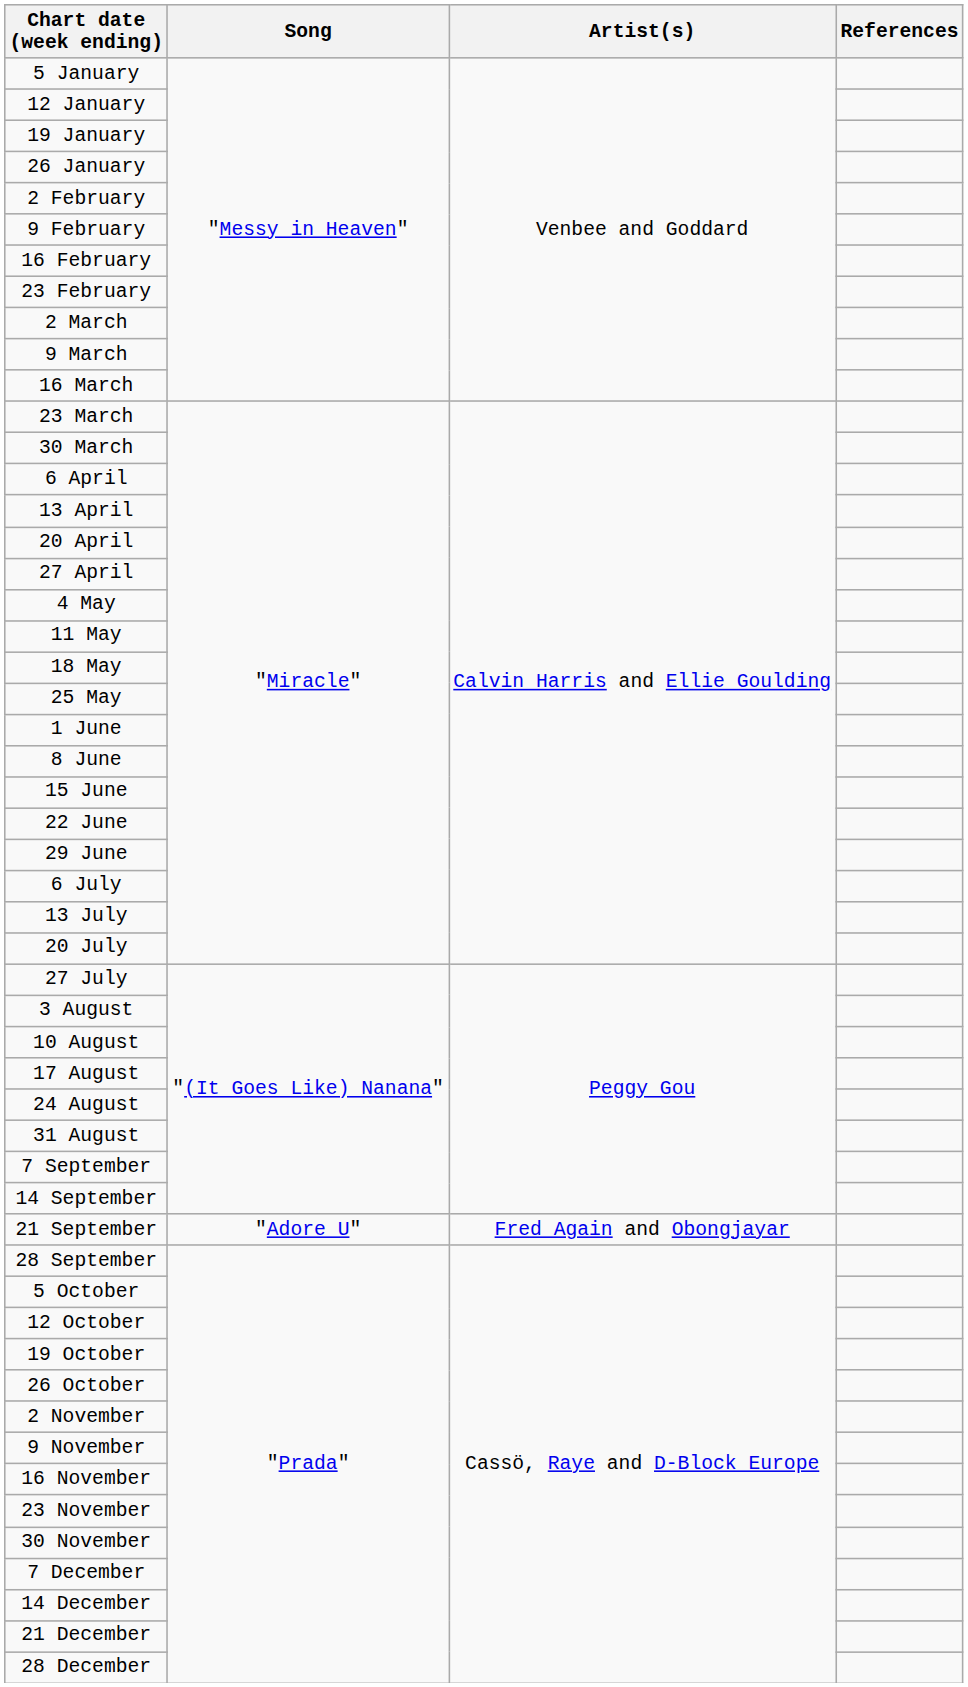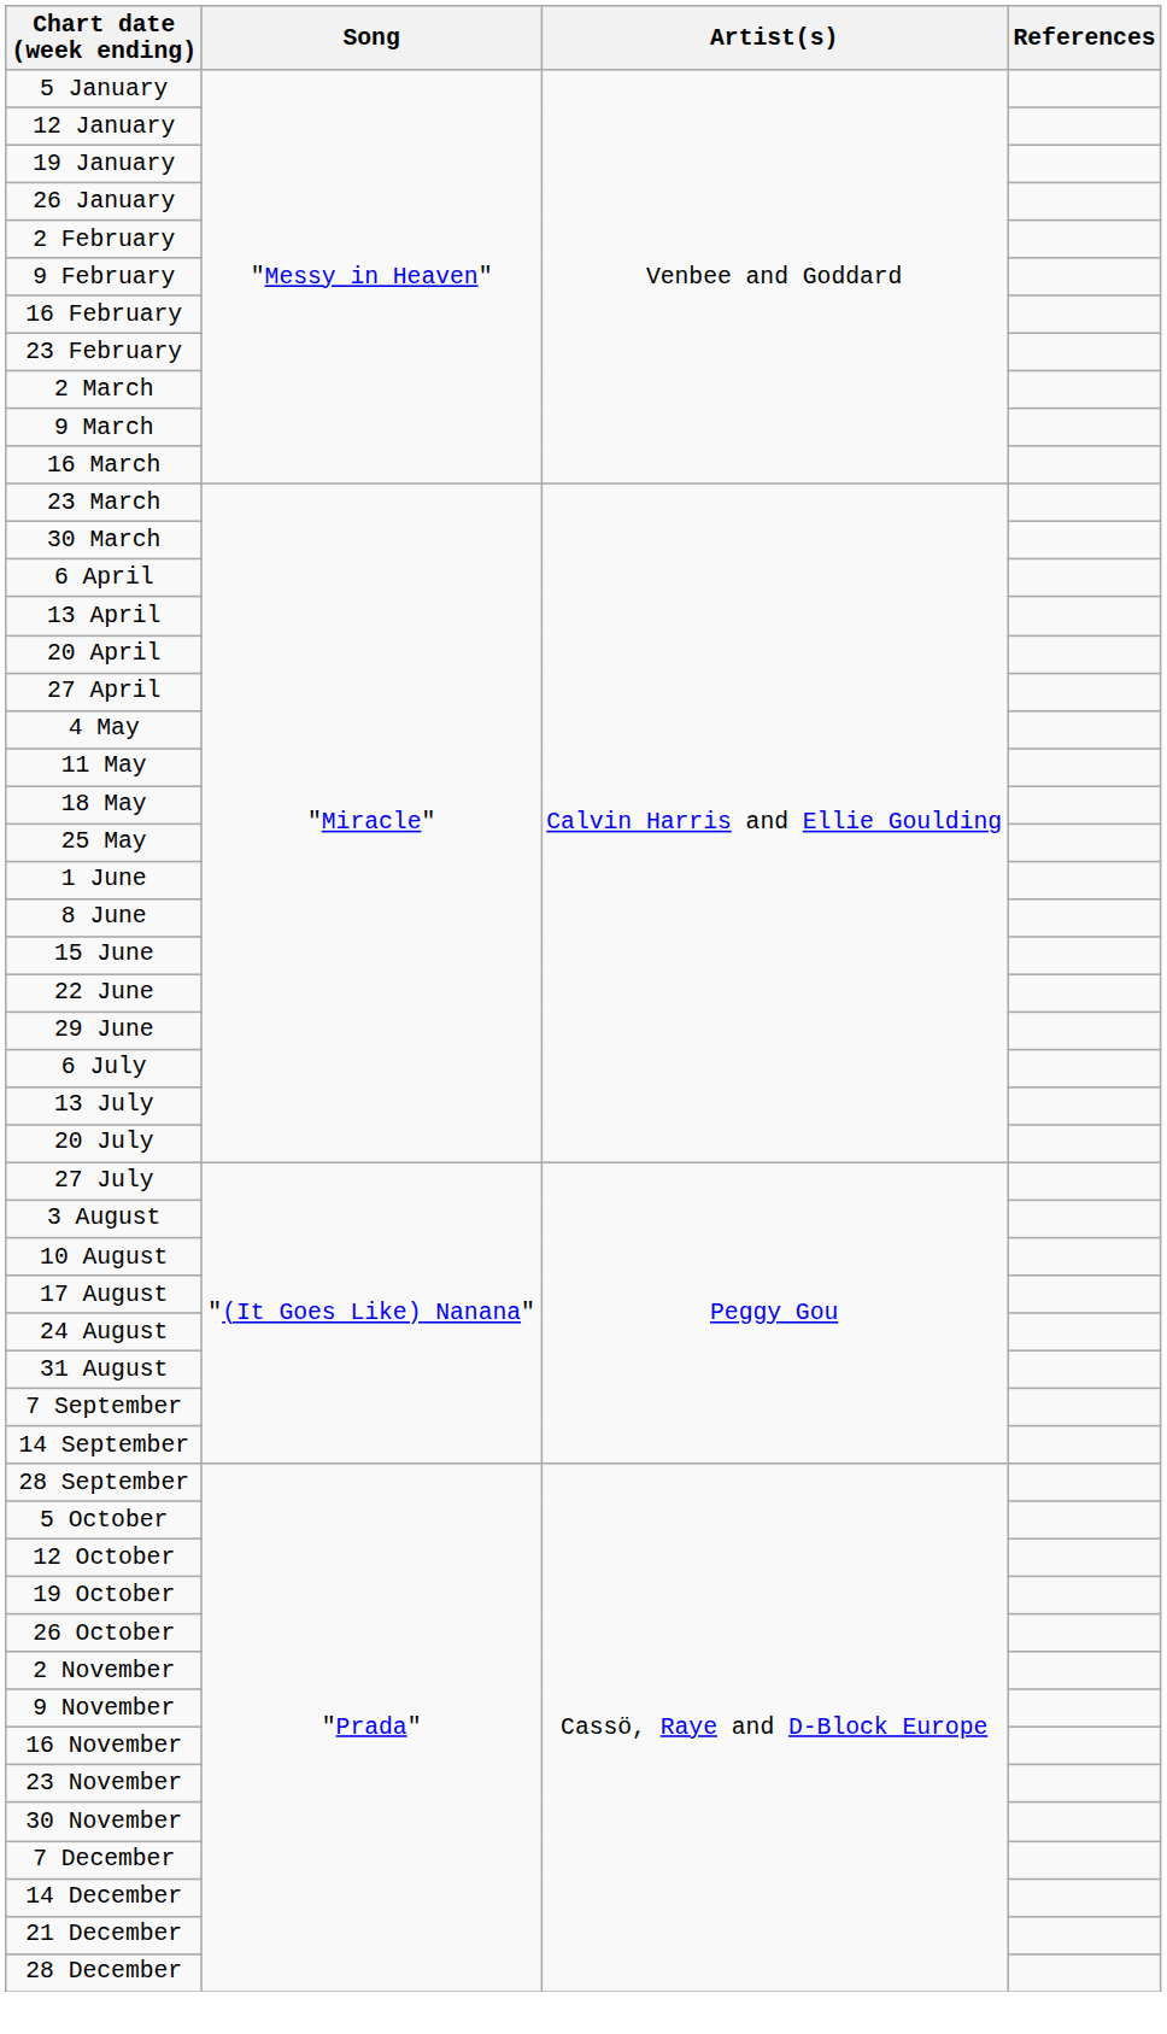- row: 21 September | "Adore U" | Fred Again and Obongjayar
